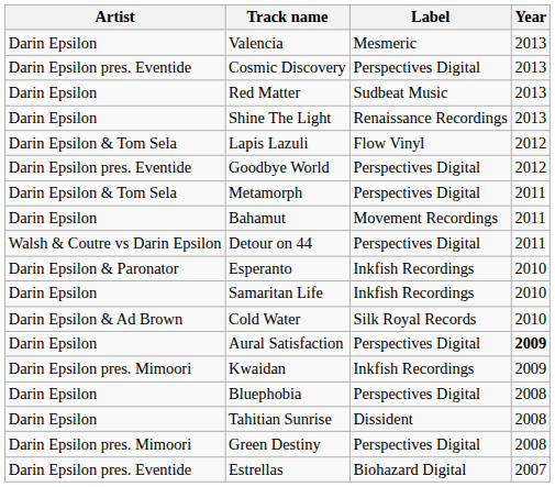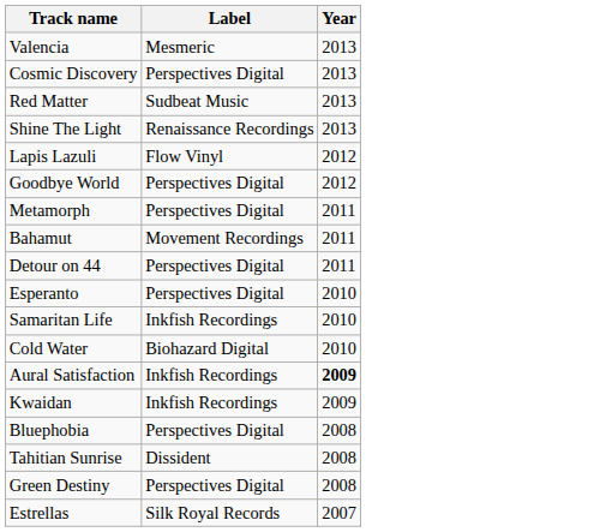- column: Artist | Darin Epsilon | Darin Epsilon pres. Eventide | Darin Epsilon | Darin Epsilon | Darin Epsilon & Tom Sela | Darin Epsilon pres. Eventide | Darin Epsilon & Tom Sela | Darin Epsilon | Walsh & Coutre vs Darin Epsilon | Darin Epsilon & Paronator | Darin Epsilon | Darin Epsilon & Ad Brown | Darin Epsilon | Darin Epsilon pres. Mimoori | Darin Epsilon | Darin Epsilon | Darin Epsilon pres. Mimoori | Darin Epsilon pres. Eventide
Esperanto | Label: Inkfish Recordings -> Perspectives Digital
Cold Water | Label: Silk Royal Records -> Biohazard Digital
Aural Satisfaction | Label: Perspectives Digital -> Inkfish Recordings
Estrellas | Label: Biohazard Digital -> Silk Royal Records
